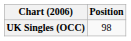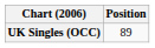UK Singles (OCC) | Position: 98 -> 89
